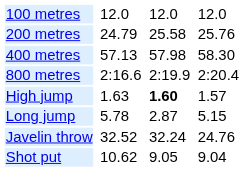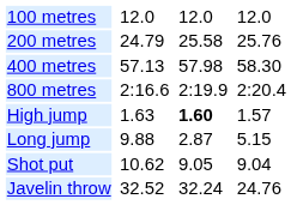Long jump | column 3: 5.78 -> 9.88
rows swapped: Shot put <-> Javelin throw
